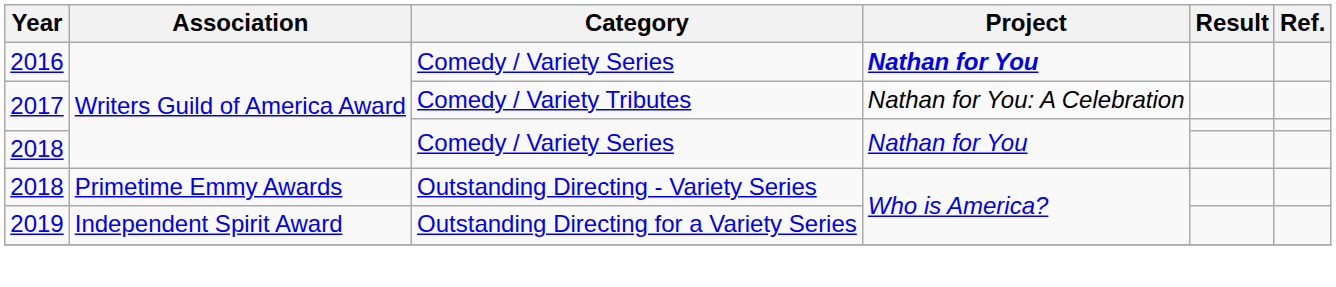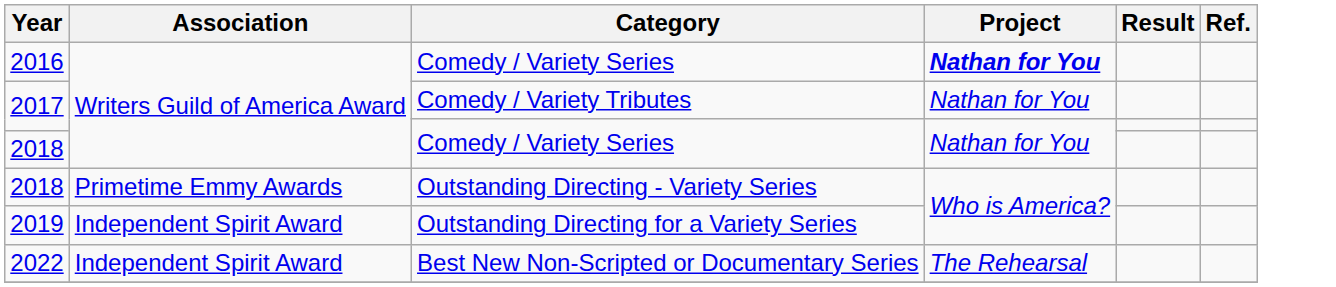2017 / Comedy / Variety Tributes | Project: Nathan for You: A Celebration -> Nathan for You
+ row: 2022 | Independent Spirit Award | Best New Non-Scripted or Documentary Series | The Rehearsal
